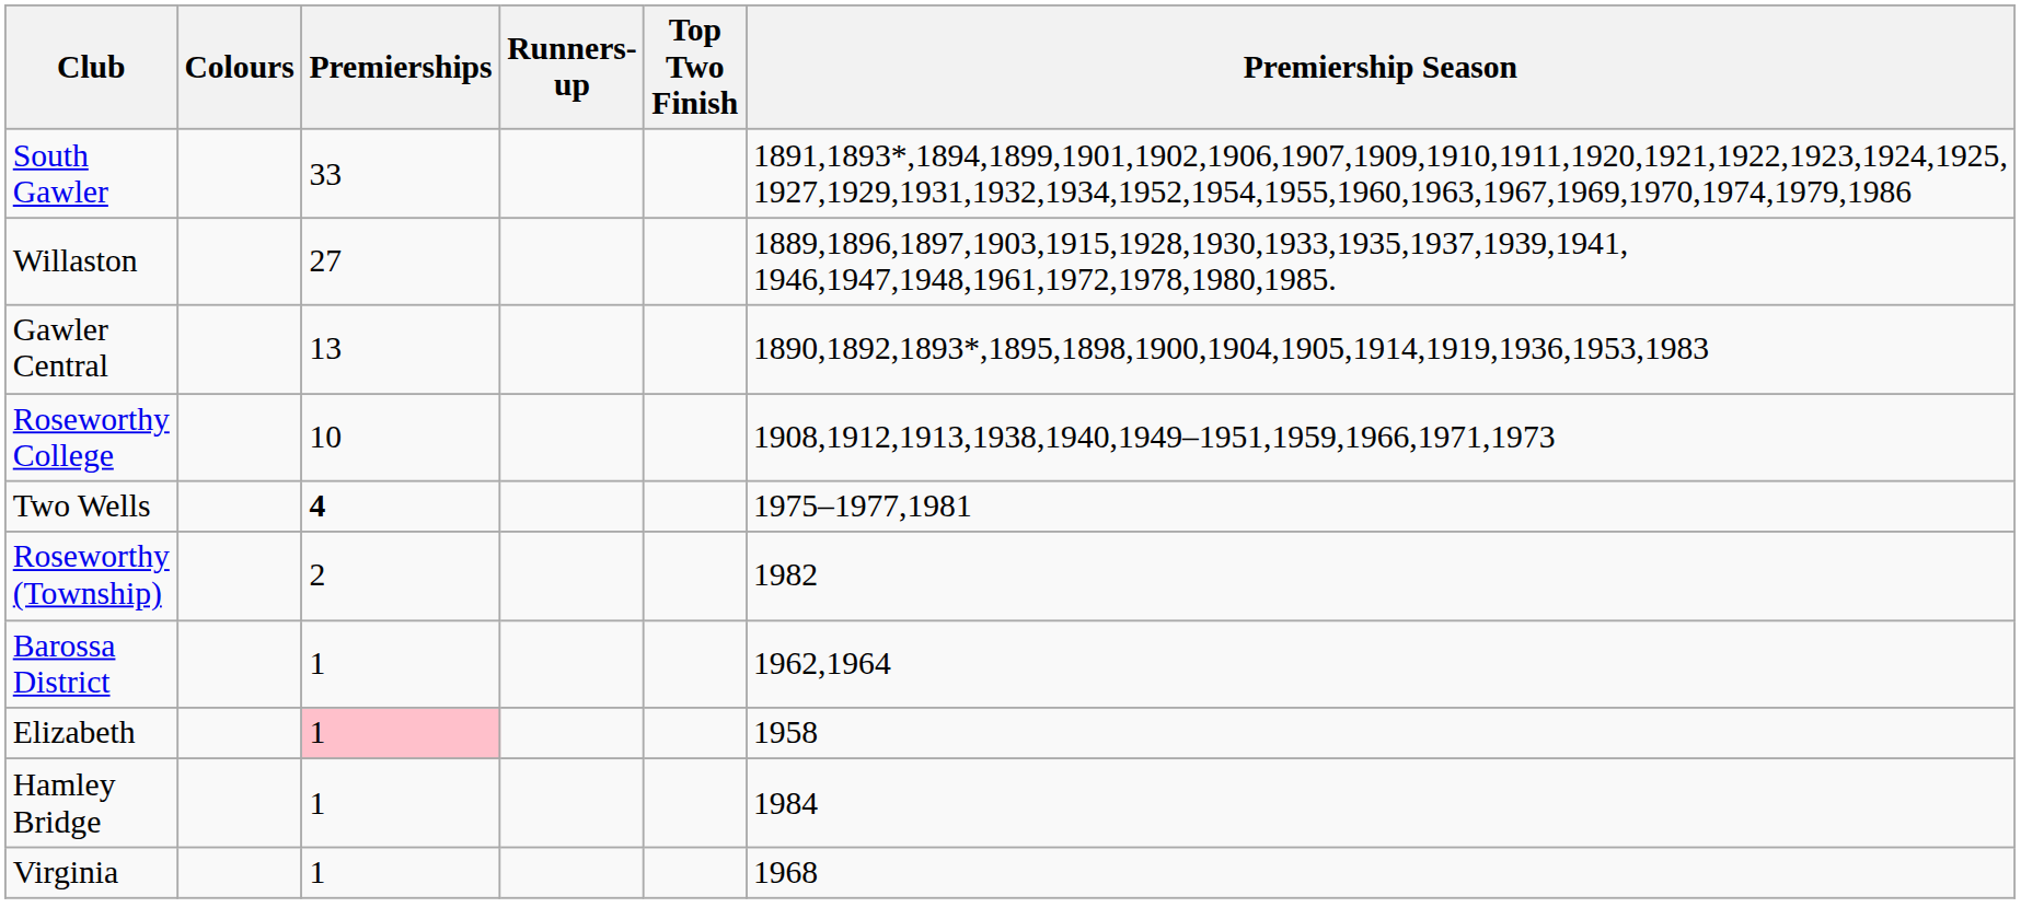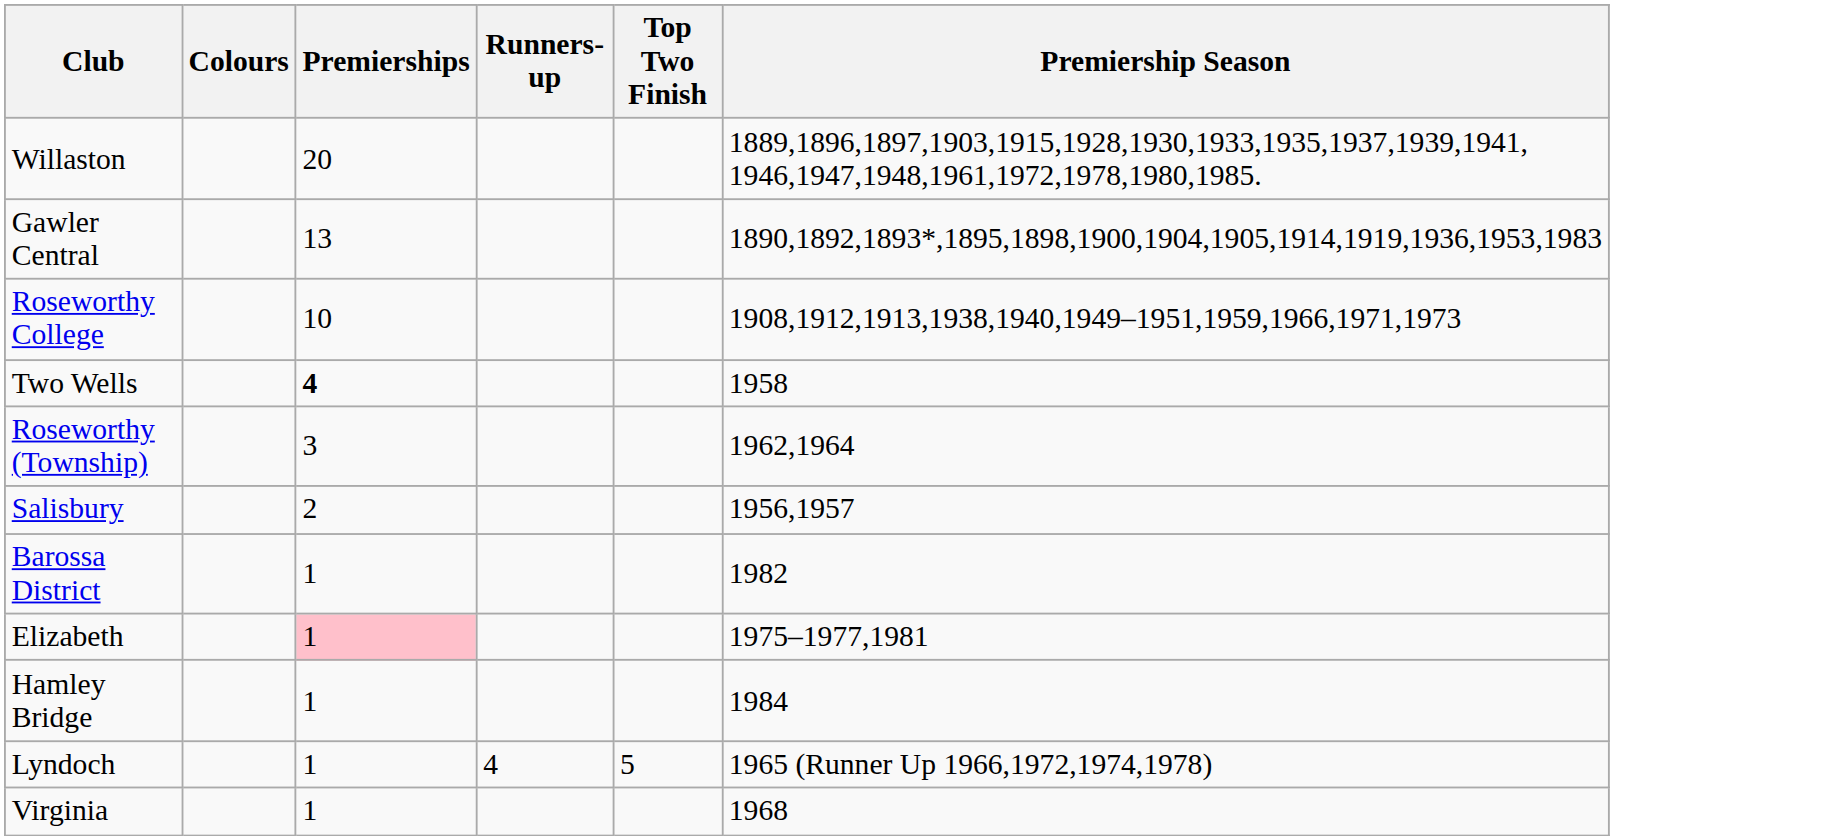- row: South Gawler | 33 | 1891,1893*,1894,1899,1901,1902,1906,1907,1909,1910,1911,1920,1921,1922,1923,1924,1925, 1927,1929,1931,1932,1934,1952,1954,1955,1960,1963,1967,1969,1970,1974,1979,1986
Willaston | Premierships: 27 -> 20
Two Wells | Premiership Season: 1975–1977,1981 -> 1958
Roseworthy (Township) | Premierships: 2 -> 3
Roseworthy (Township) | Premiership Season: 1982 -> 1962,1964
+ row: Salisbury | 2 | 1956,1957
Barossa District | Premiership Season: 1962,1964 -> 1982
Elizabeth | Premiership Season: 1958 -> 1975–1977,1981
+ row: Lyndoch | 1 | 4 | 5 | 1965 (Runner Up 1966,1972,1974,1978)
